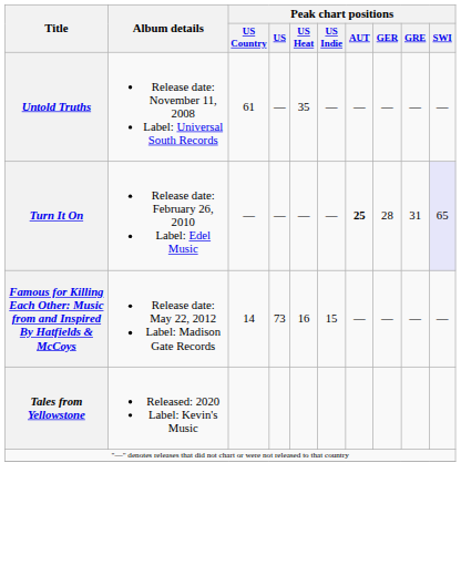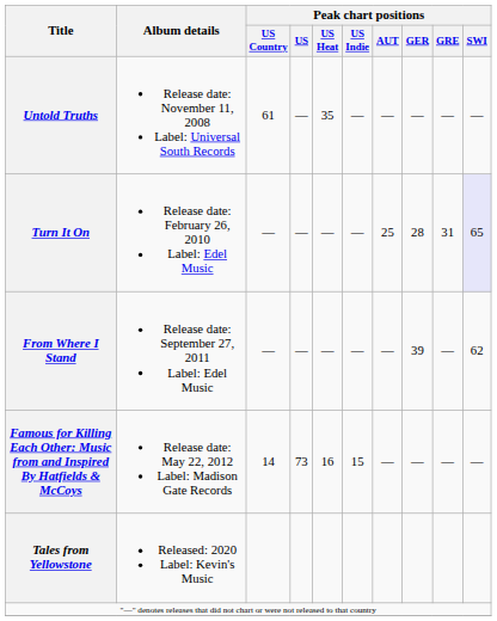Turn It On | Peak chart positions / AUT: bold -> normal
+ row: From Where I Stand | Release date: September 27, 2011 Label: Edel Music | — | — | — | — | — | 39 | — | 62
